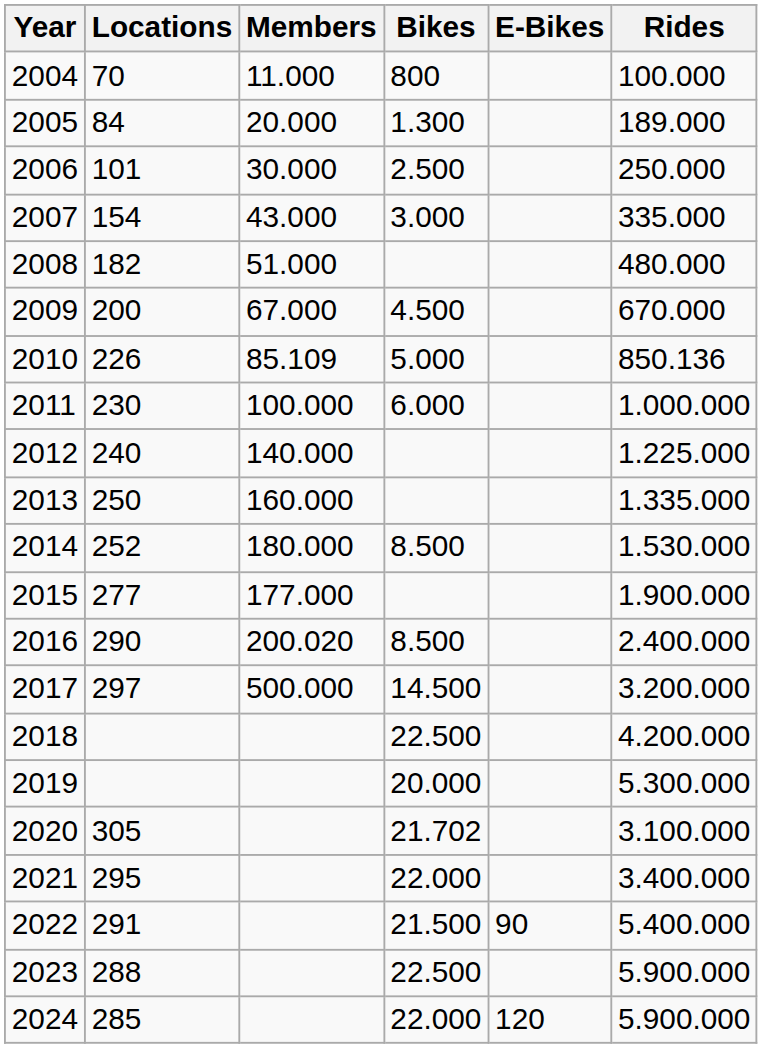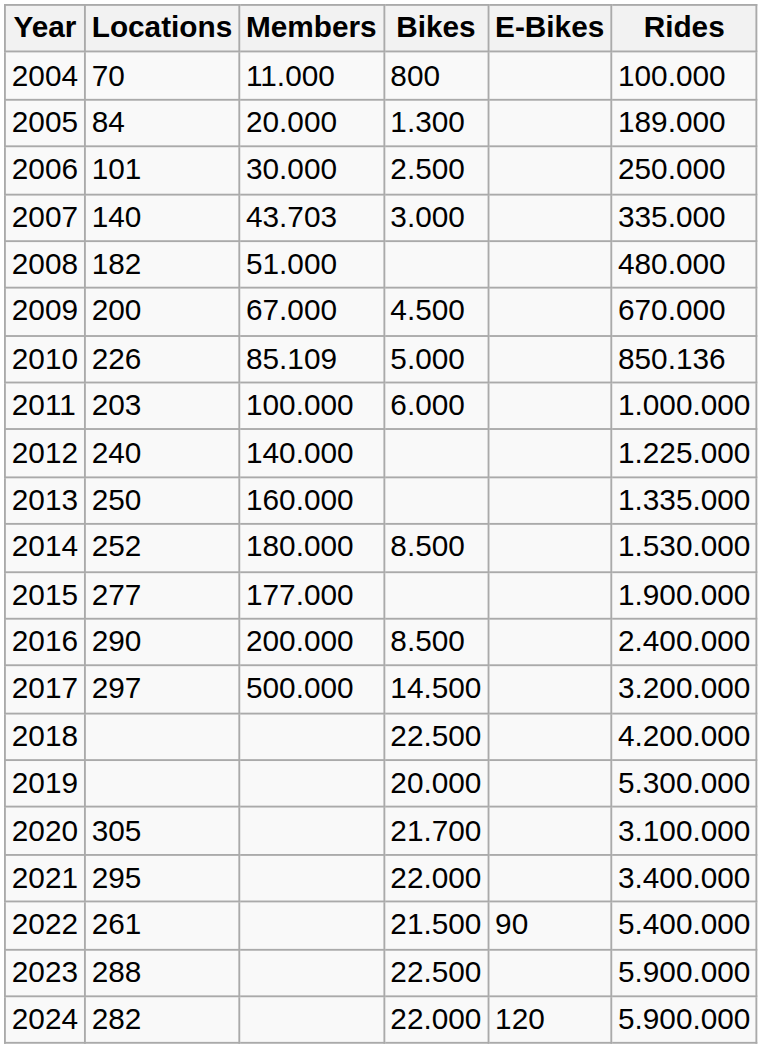2007 | Locations: 154 -> 140
2007 | Members: 43.000 -> 43.703
2011 | Locations: 230 -> 203
2016 | Members: 200.020 -> 200.000
2020 | Bikes: 21.702 -> 21.700
2022 | Locations: 291 -> 261
2024 | Locations: 285 -> 282
